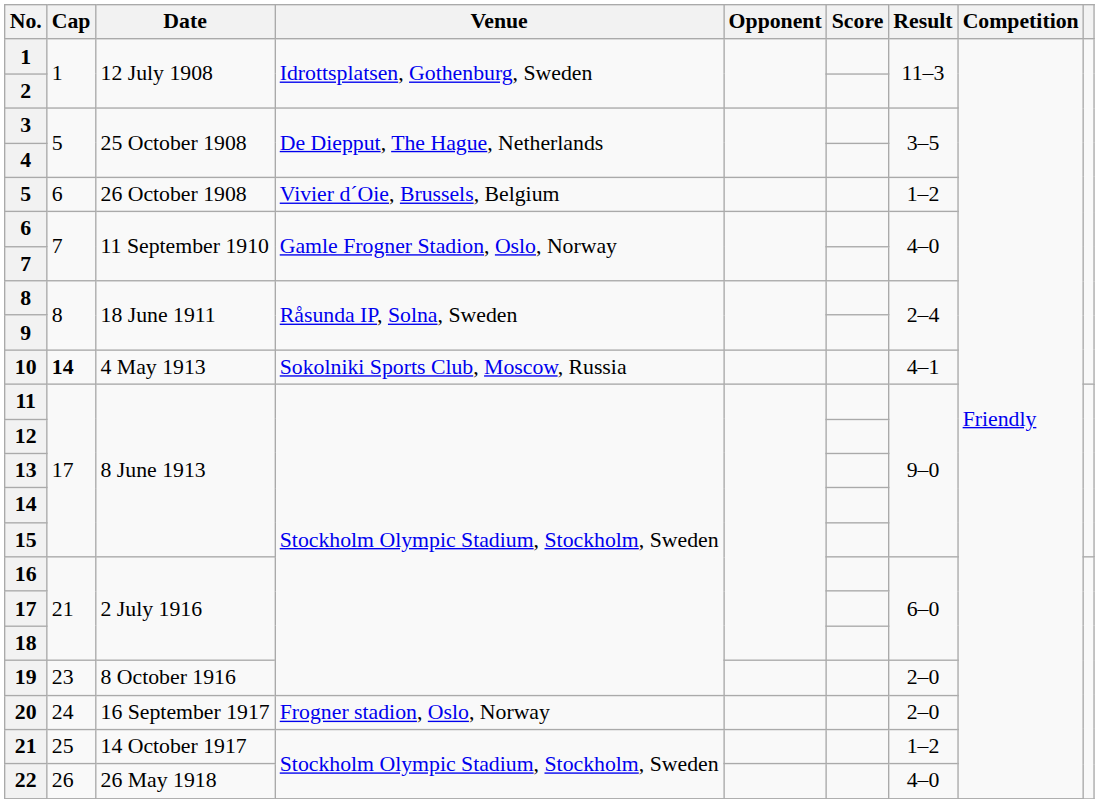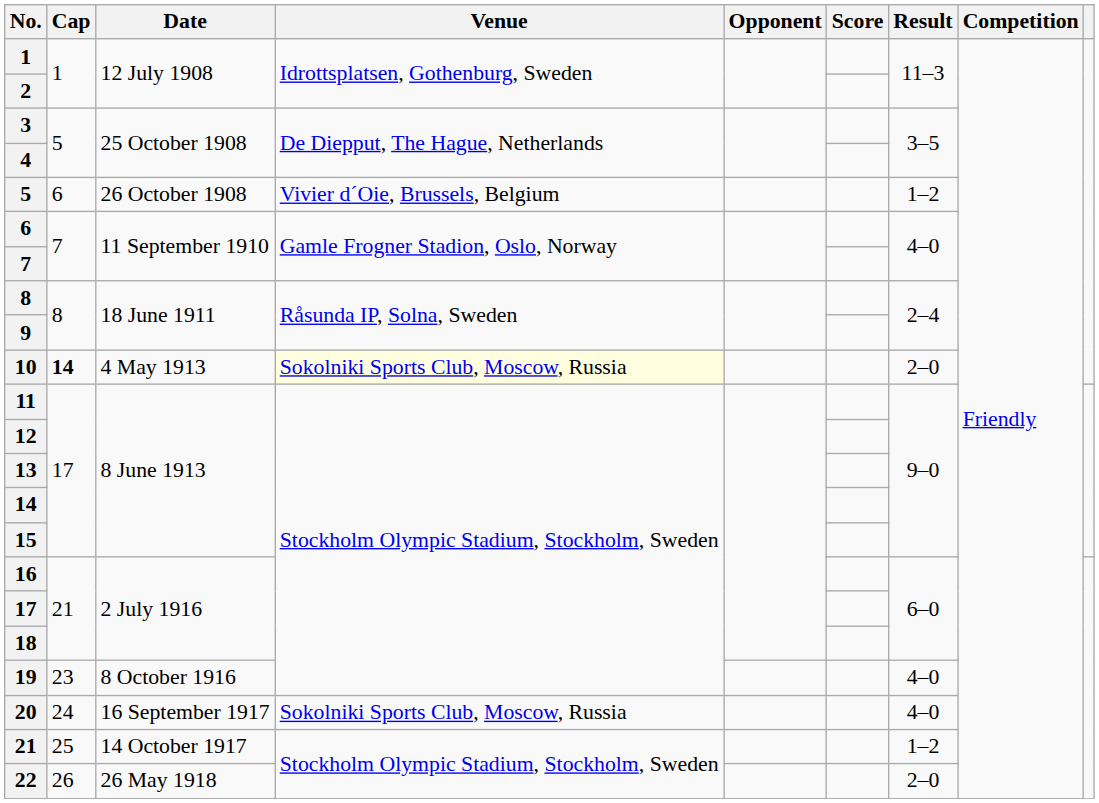10 | Venue: no background -> lightyellow background
10 | Result: 4–1 -> 2–0
19 | Result: 2–0 -> 4–0
20 | Venue: Frogner stadion, Oslo, Norway -> Sokolniki Sports Club, Moscow, Russia
20 | Result: 2–0 -> 4–0
22 | Result: 4–0 -> 2–0
